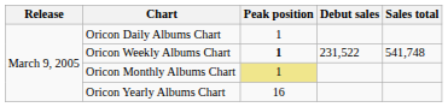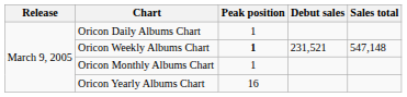Oricon Weekly Albums Chart | Debut sales: 231,522 -> 231,521
Oricon Weekly Albums Chart | Sales total: 541,748 -> 547,148
Oricon Monthly Albums Chart | Peak position: khaki background -> no background
